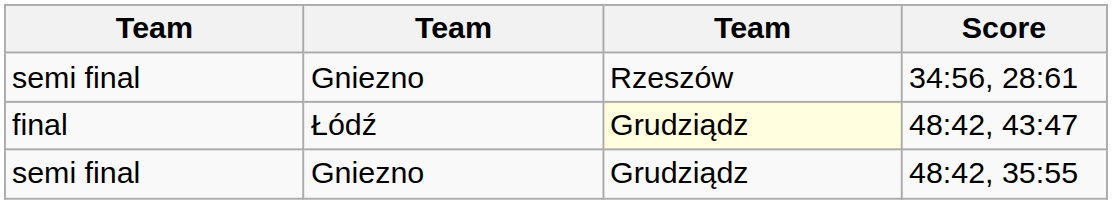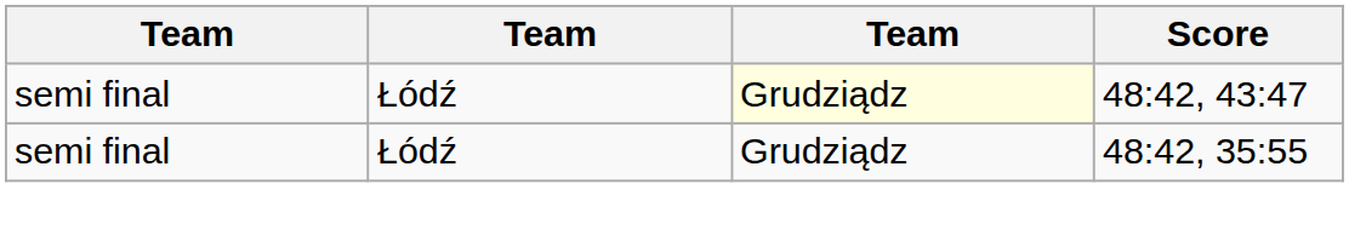- row: semi final | Gniezno | Rzeszów | 34:56, 28:61
48:42, 43:47 | column 1: final -> semi final
48:42, 35:55 | column 2: Gniezno -> Łódź
